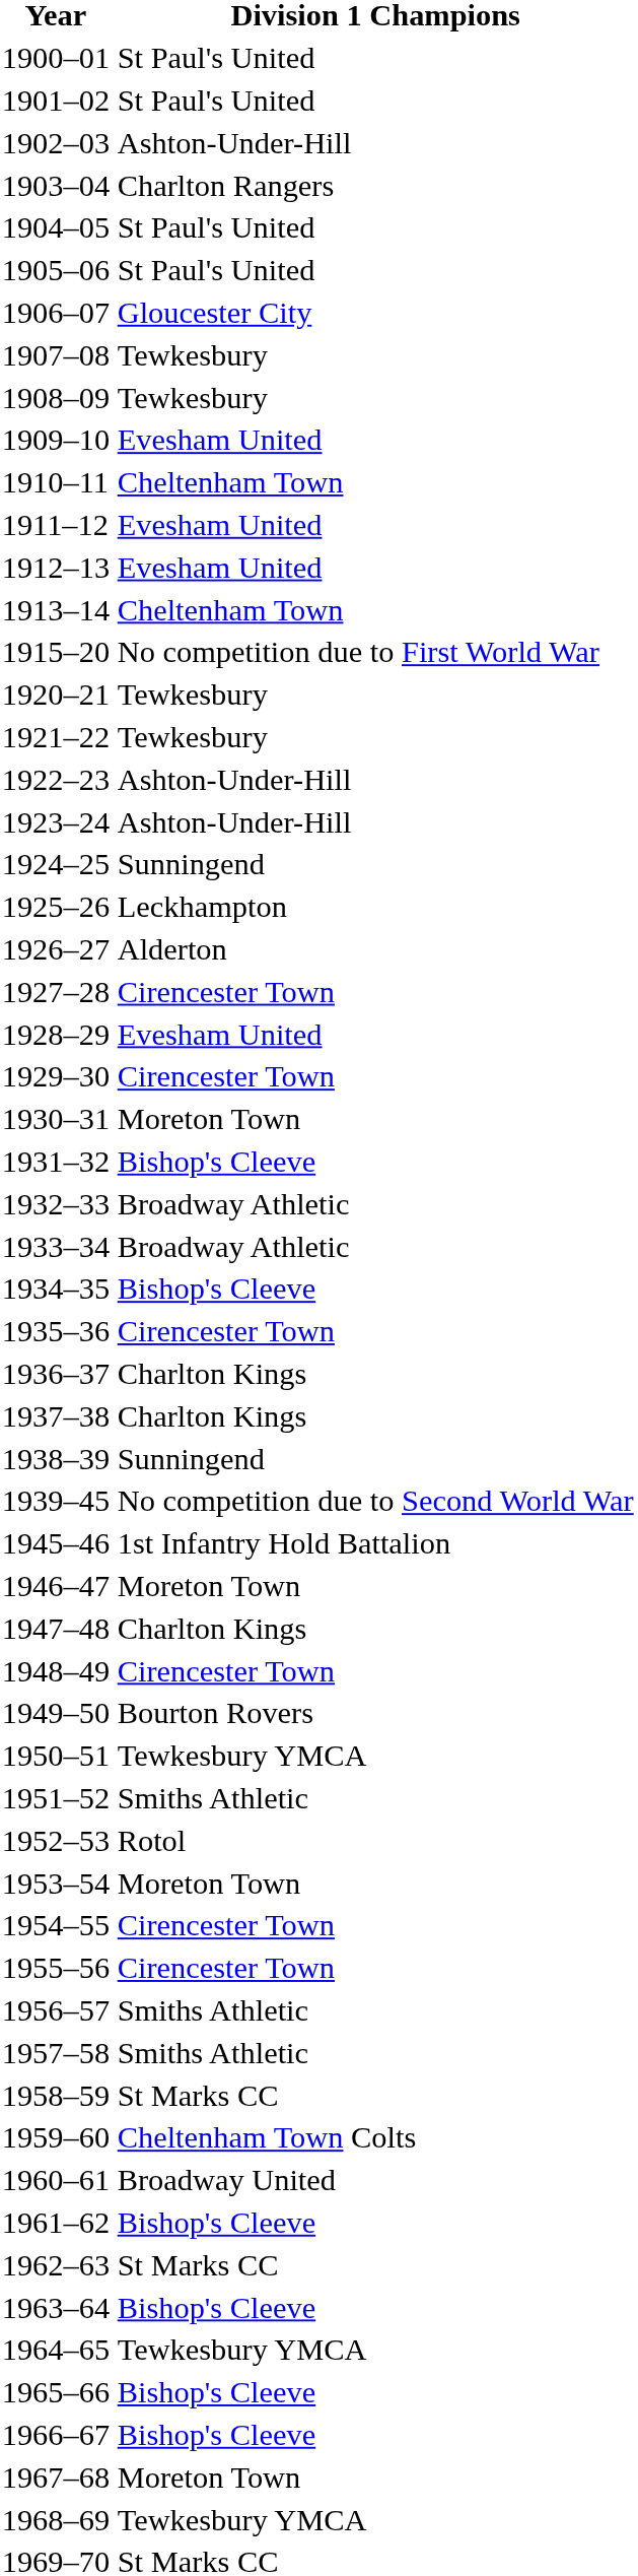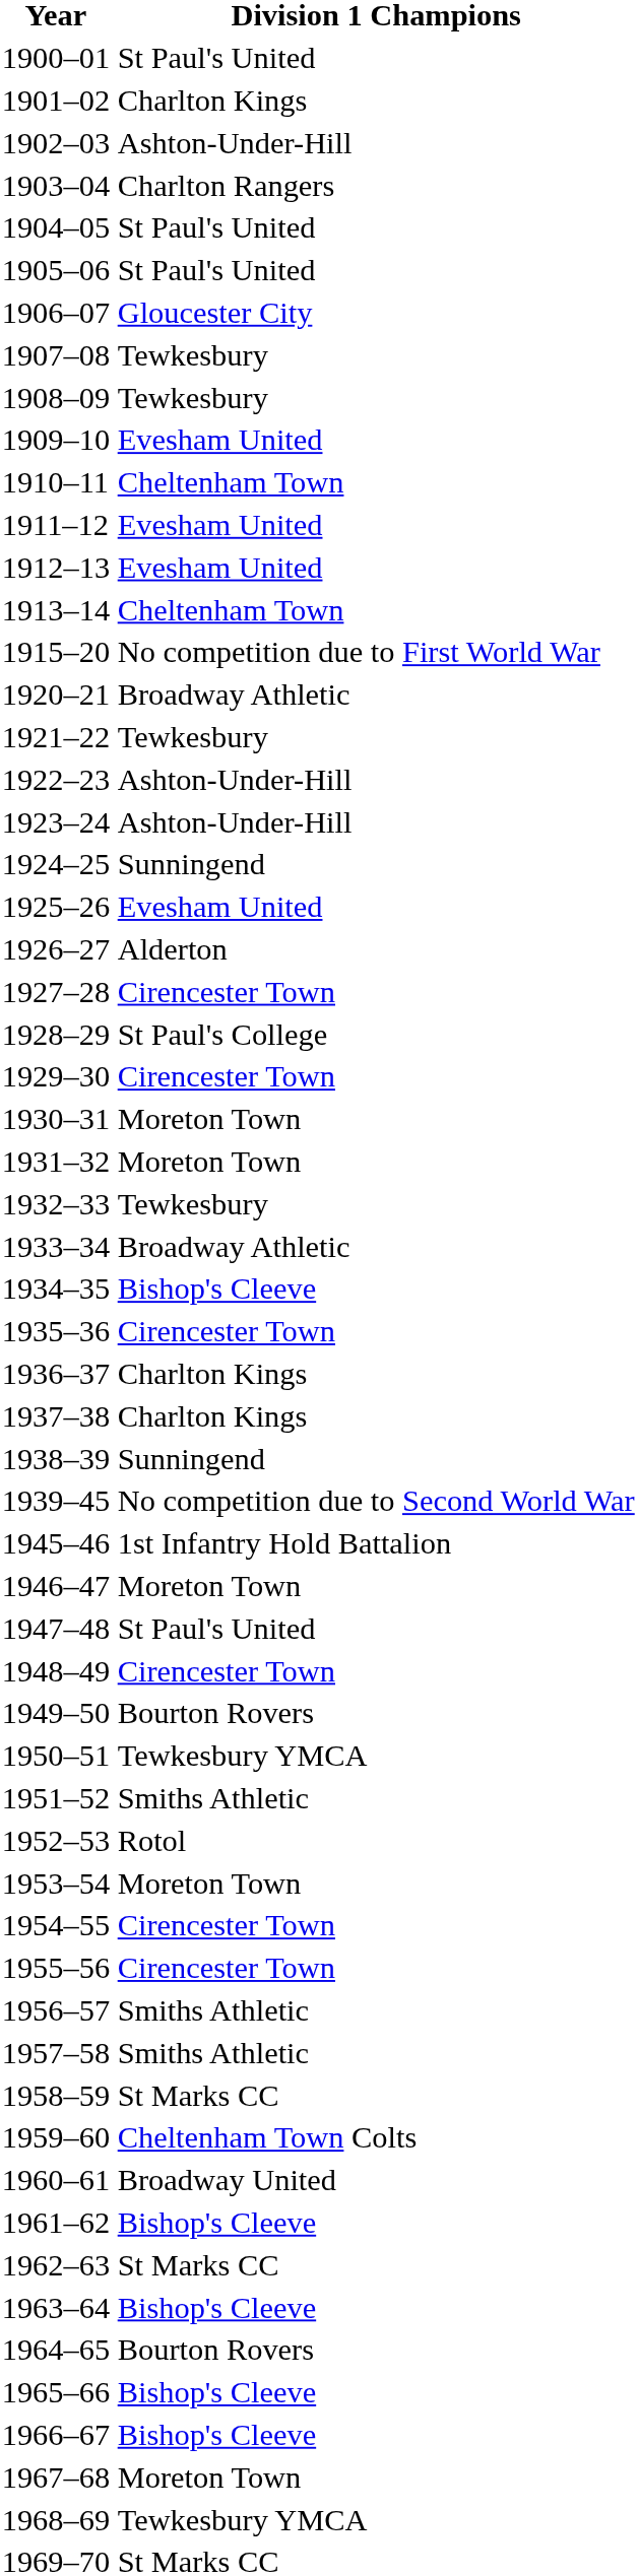1901–02 | Division 1 Champions: St Paul's United -> Charlton Kings
1920–21 | Division 1 Champions: Tewkesbury -> Broadway Athletic
1925–26 | Division 1 Champions: Leckhampton -> Evesham United
1928–29 | Division 1 Champions: Evesham United -> St Paul's College
1931–32 | Division 1 Champions: Bishop's Cleeve -> Moreton Town
1932–33 | Division 1 Champions: Broadway Athletic -> Tewkesbury
1947–48 | Division 1 Champions: Charlton Kings -> St Paul's United
1964–65 | Division 1 Champions: Tewkesbury YMCA -> Bourton Rovers
